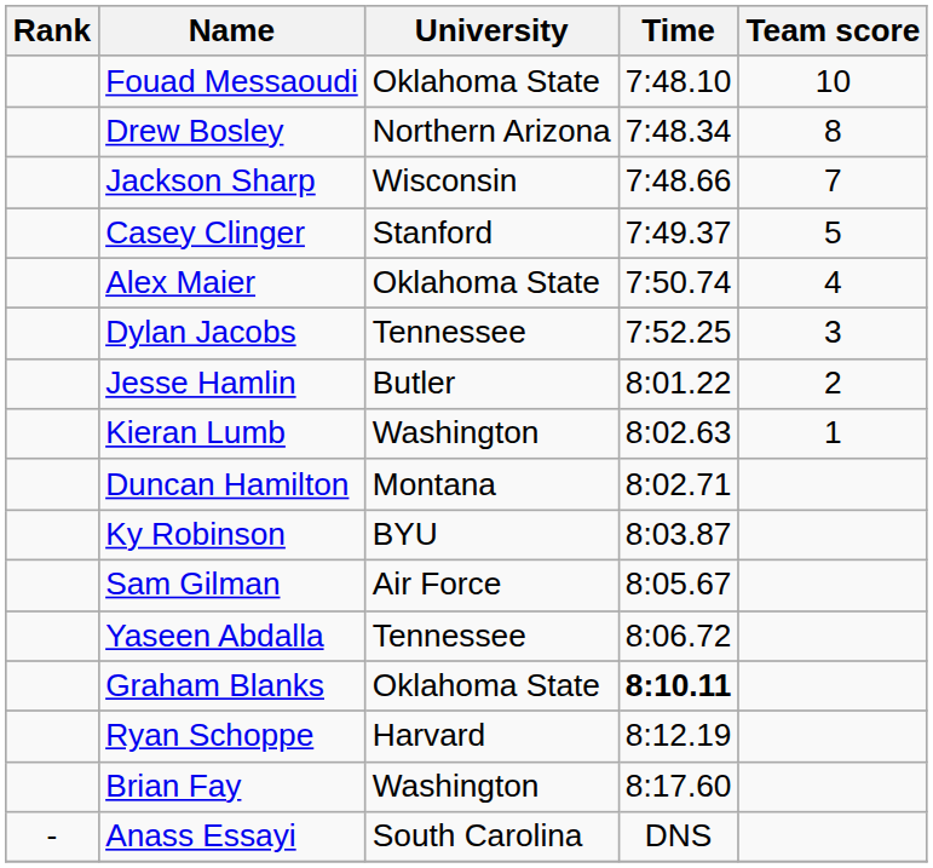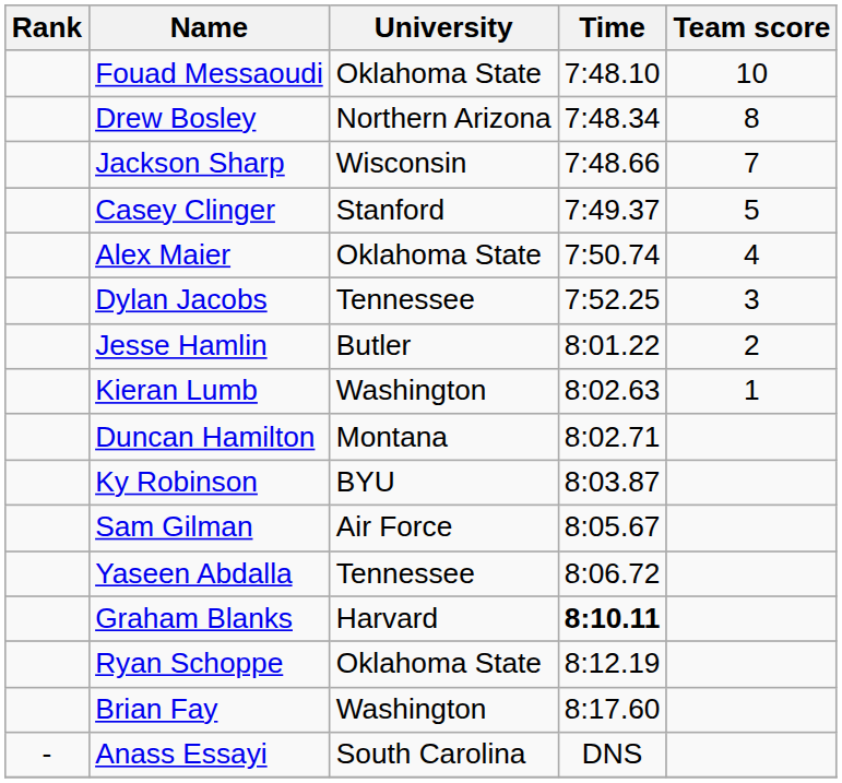Graham Blanks | University: Oklahoma State -> Harvard
Ryan Schoppe | University: Harvard -> Oklahoma State
